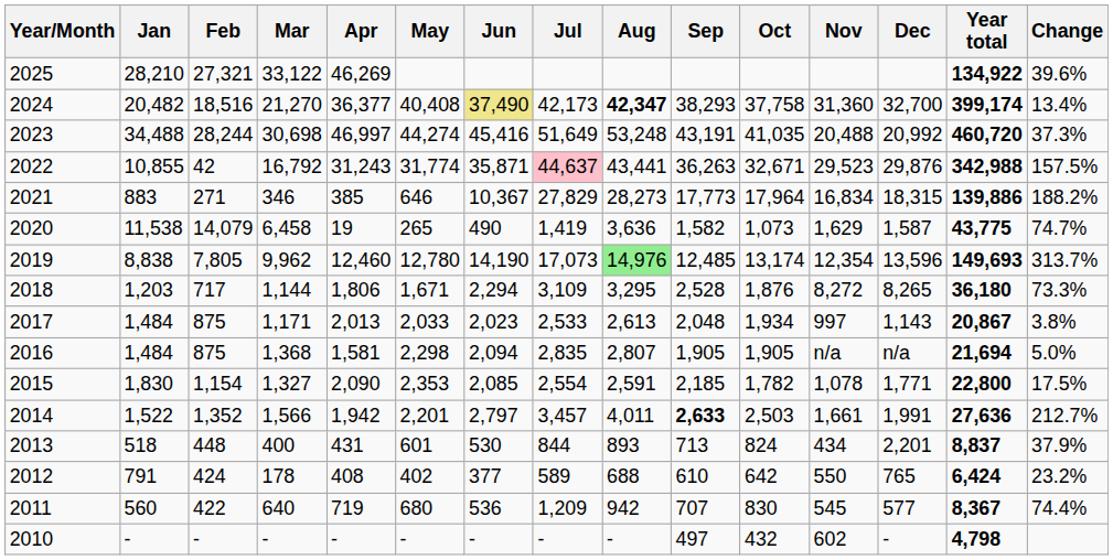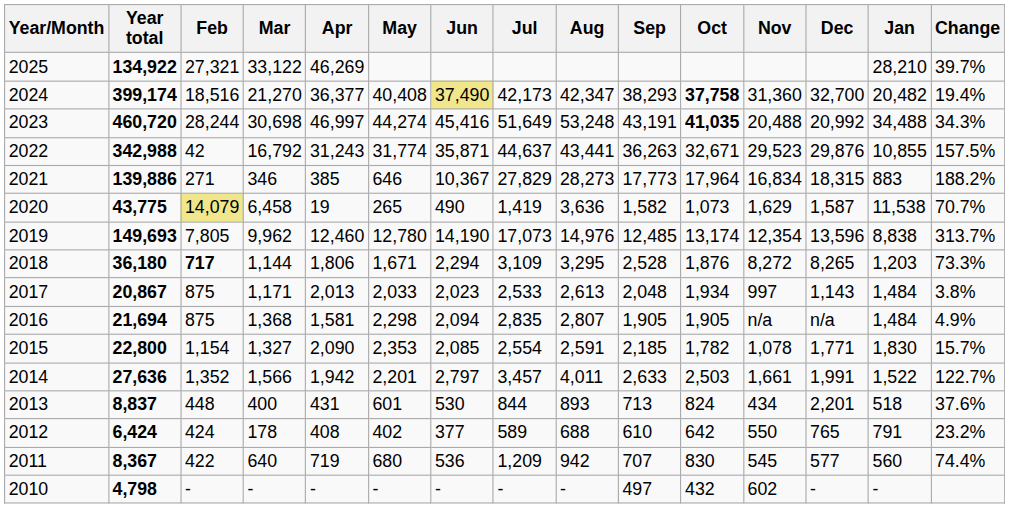columns swapped: Jan <-> Year total
2025 | Change: 39.6% -> 39.7%
2024 | Aug: bold -> normal
2024 | Oct: normal -> bold
2024 | Change: 13.4% -> 19.4%
2023 | Oct: normal -> bold
2023 | Change: 37.3% -> 34.3%
2022 | Jul: pink background -> no background
2020 | Feb: no background -> khaki background
2020 | Change: 74.7% -> 70.7%
2019 | Aug: lightgreen background -> no background
2018 | Feb: normal -> bold
2016 | Change: 5.0% -> 4.9%
2015 | Change: 17.5% -> 15.7%
2014 | Sep: bold -> normal
2014 | Change: 212.7% -> 122.7%
2013 | Change: 37.9% -> 37.6%
